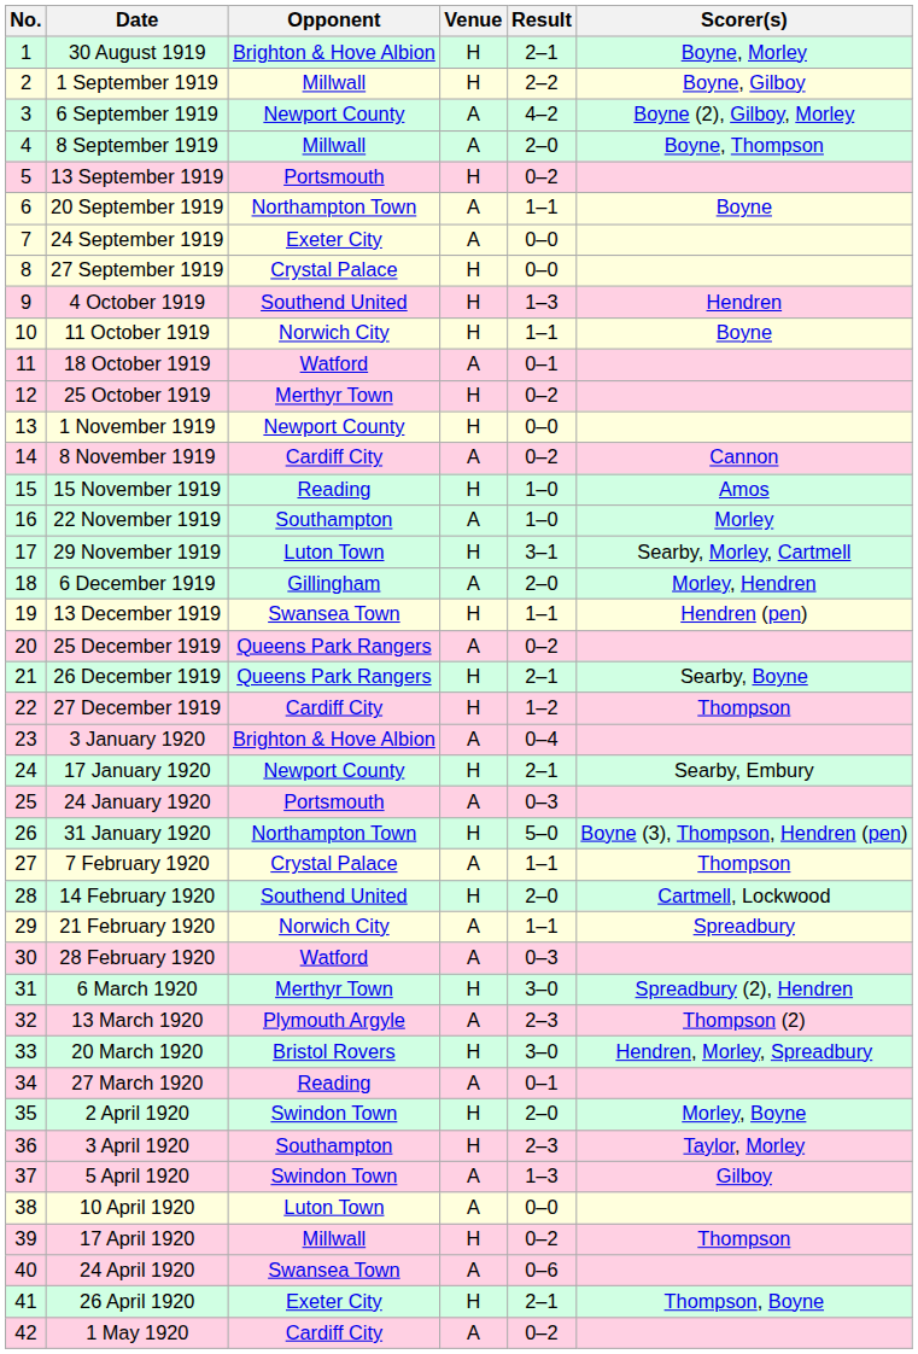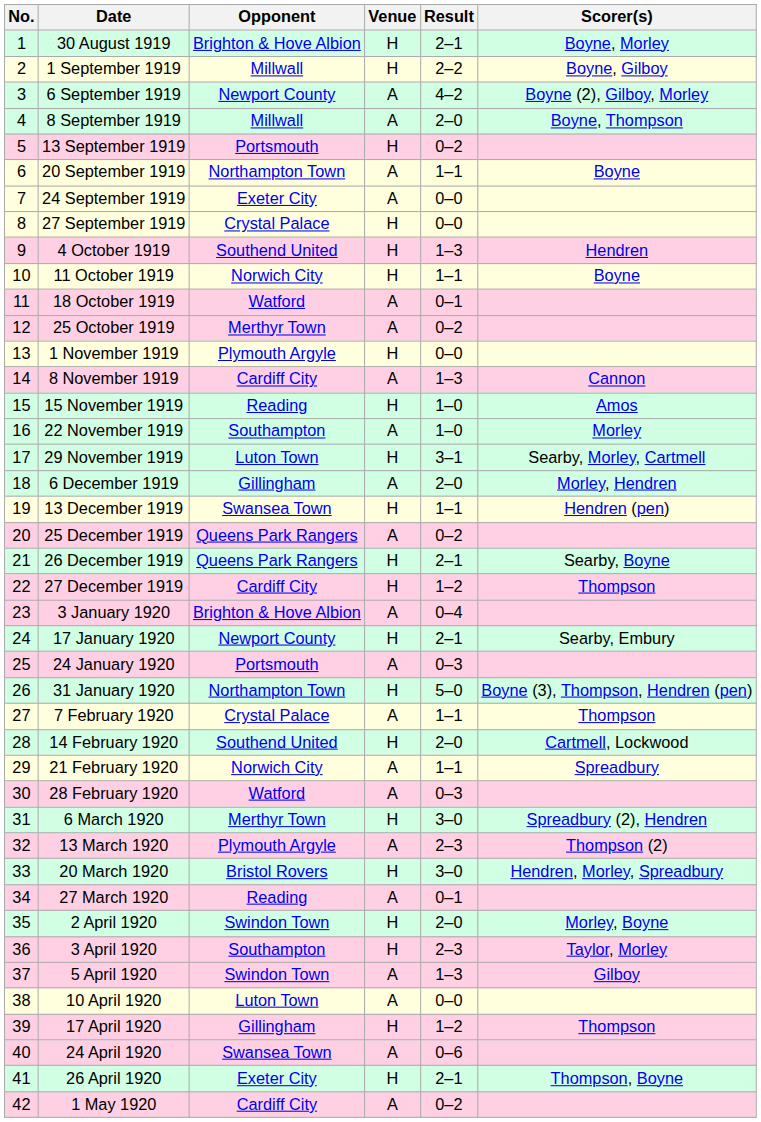25 October 1919 | Venue: H -> A
1 November 1919 | Opponent: Newport County -> Plymouth Argyle
8 November 1919 | Result: 0–2 -> 1–3
17 April 1920 | Opponent: Millwall -> Gillingham
17 April 1920 | Result: 0–2 -> 1–2
